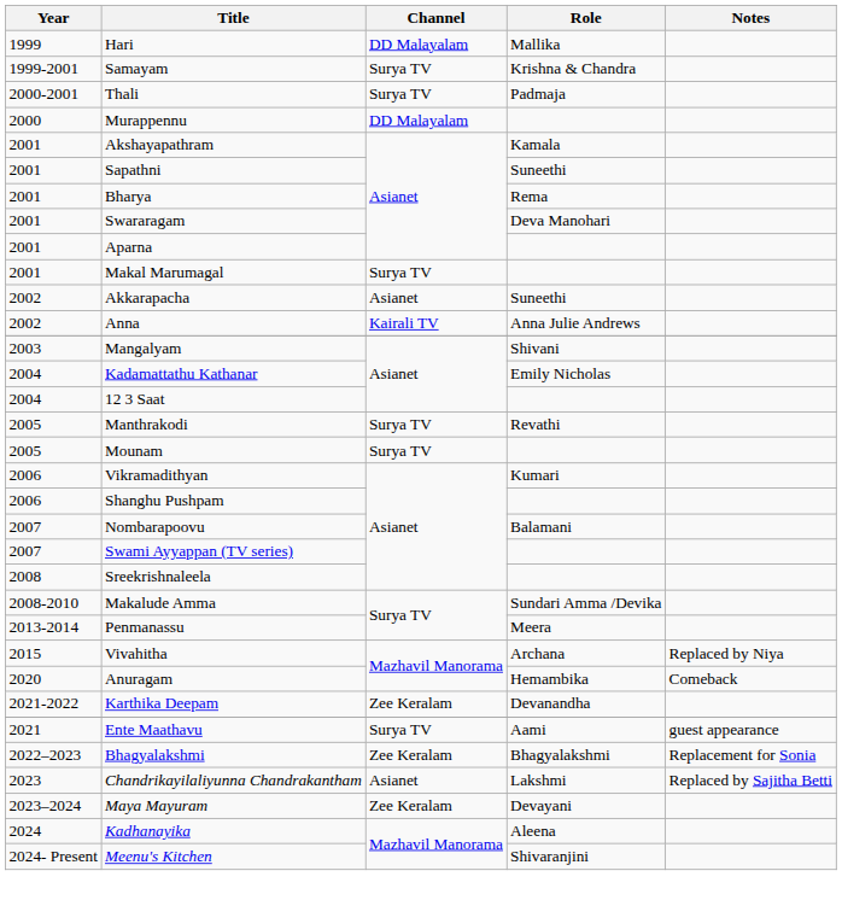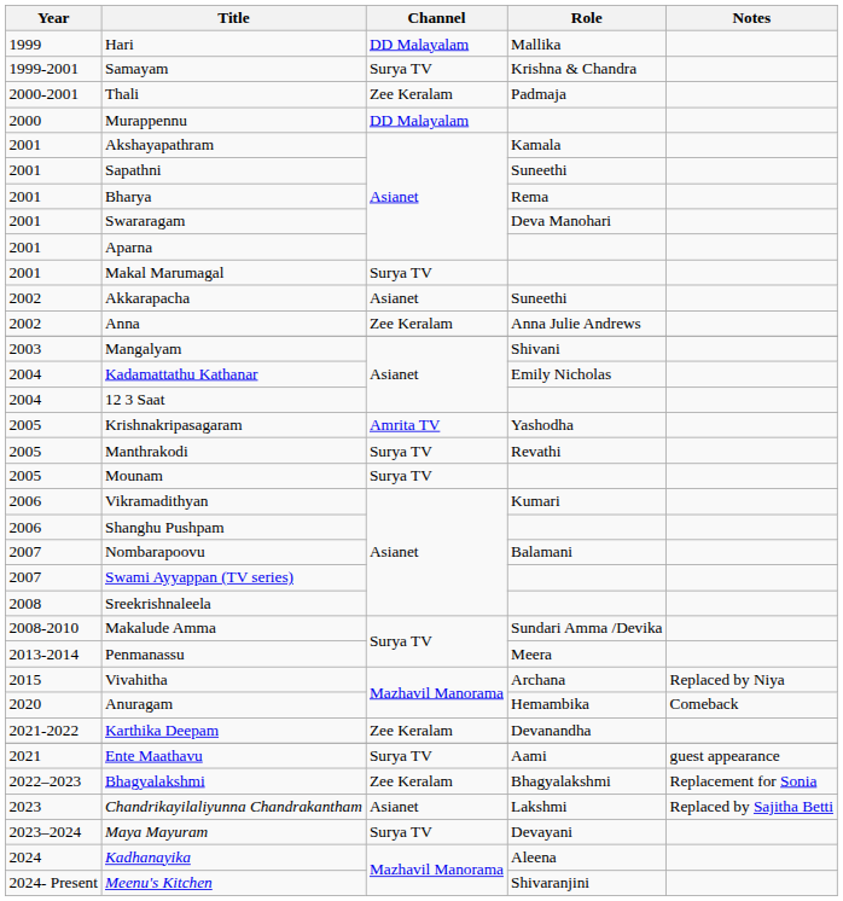Thali | Channel: Surya TV -> Zee Keralam
Anna | Channel: Kairali TV -> Zee Keralam
+ row: 2005 | Krishnakripasagaram | Amrita TV | Yashodha
Maya Mayuram | Channel: Zee Keralam -> Surya TV
